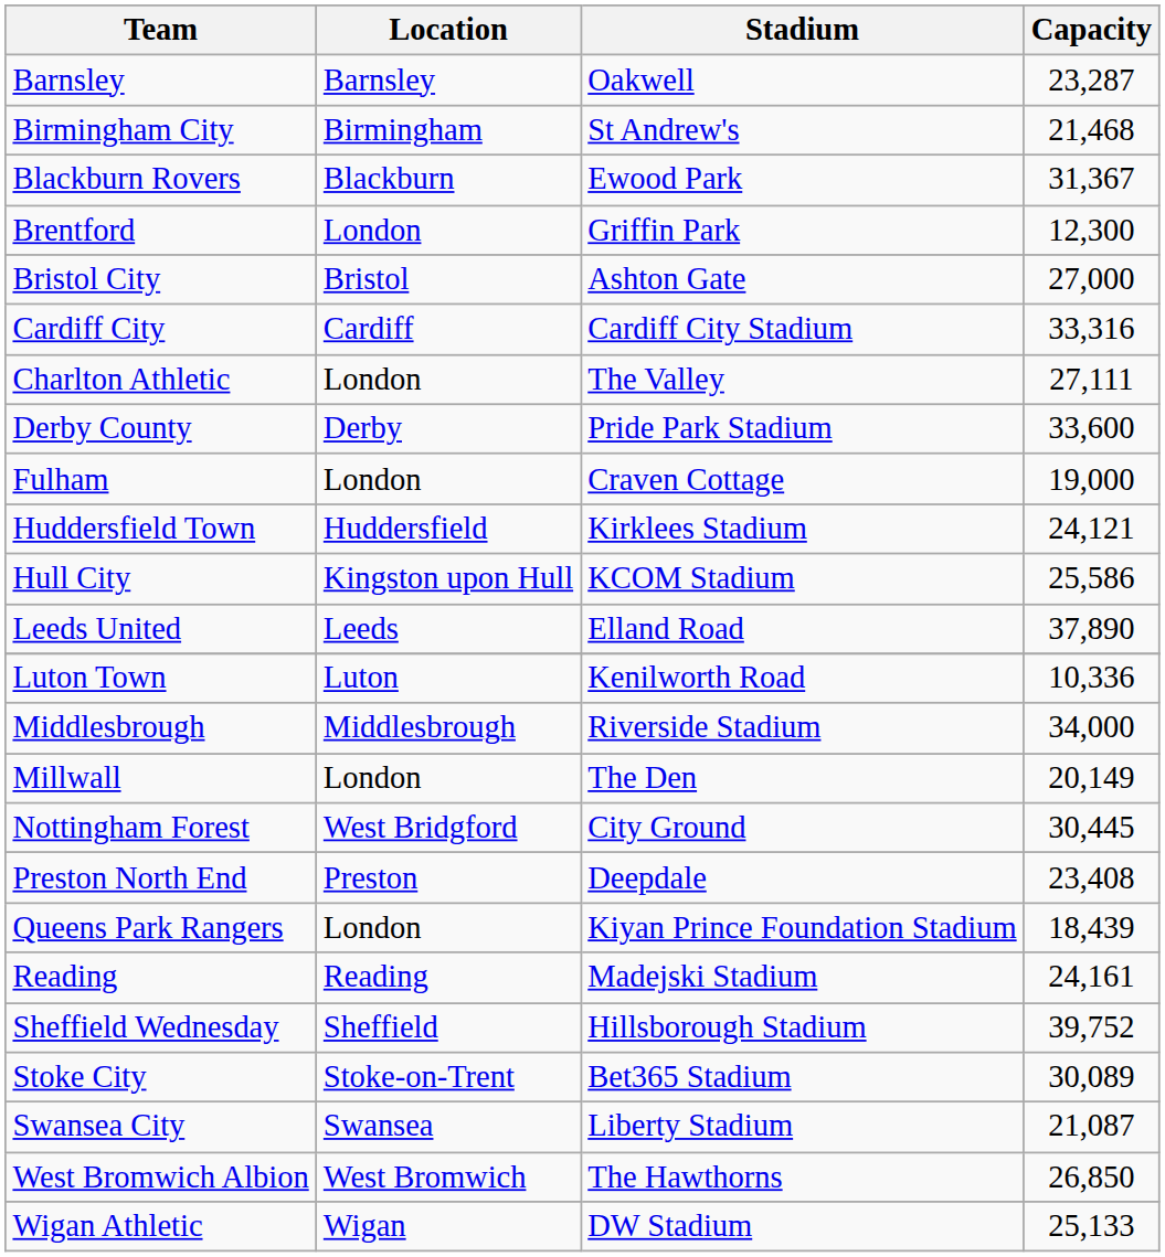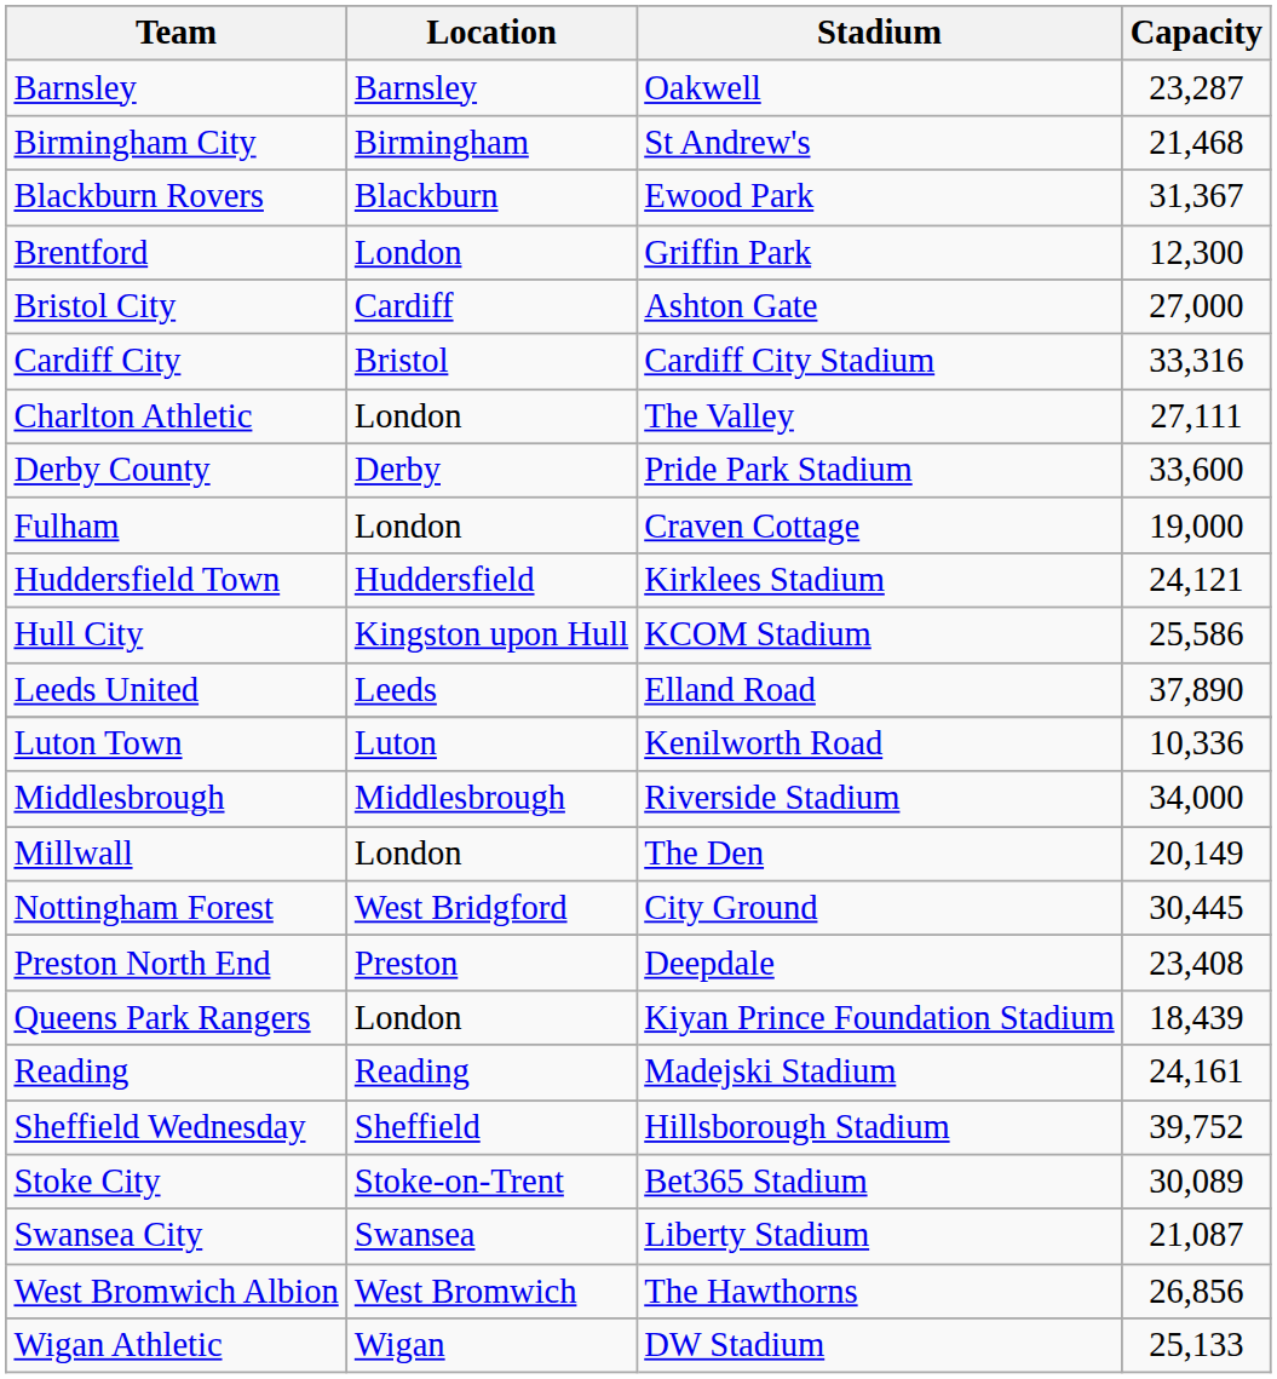Bristol City | Location: Bristol -> Cardiff
Cardiff City | Location: Cardiff -> Bristol
West Bromwich Albion | Capacity: 26,850 -> 26,856
